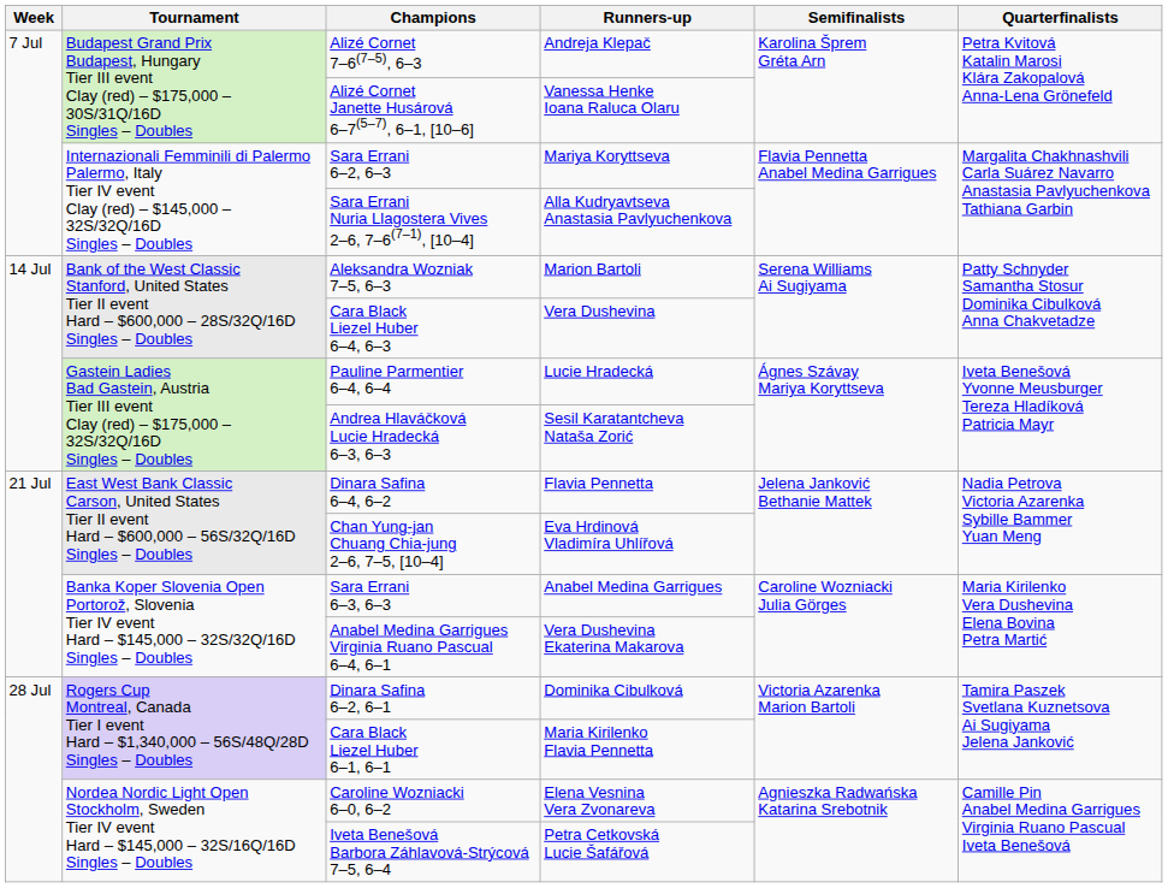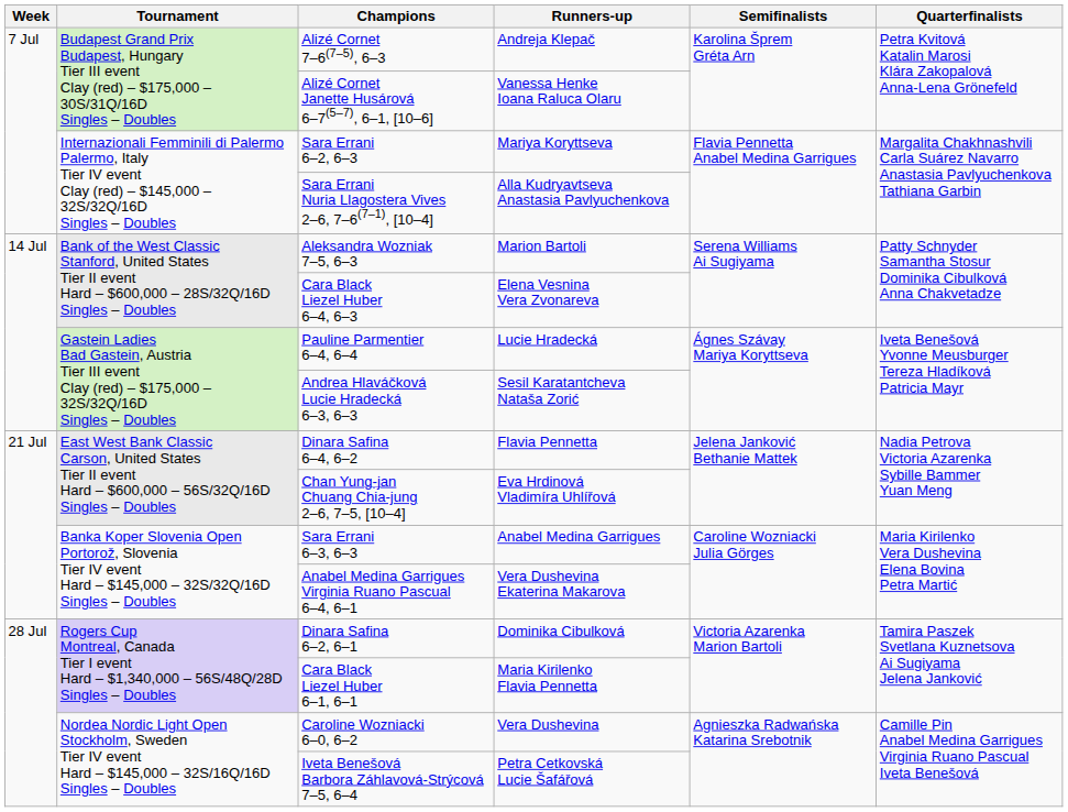Cara Black Liezel Huber 6–4, 6–3 | Runners-up: Vera Dushevina -> Elena Vesnina Vera Zvonareva
Caroline Wozniacki 6–0, 6–2 | Runners-up: Elena Vesnina Vera Zvonareva -> Vera Dushevina
